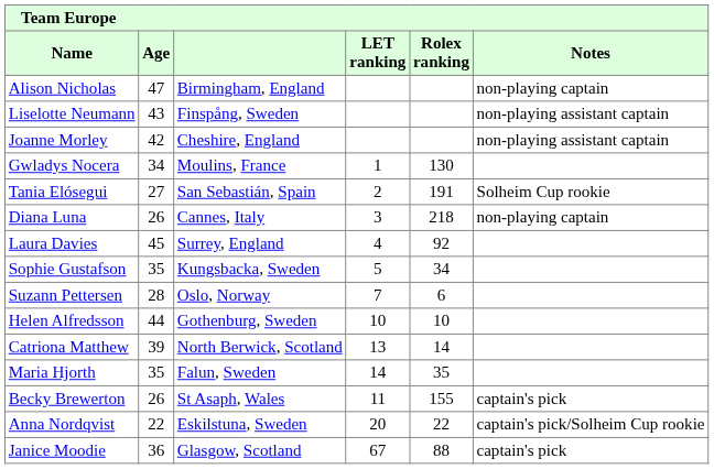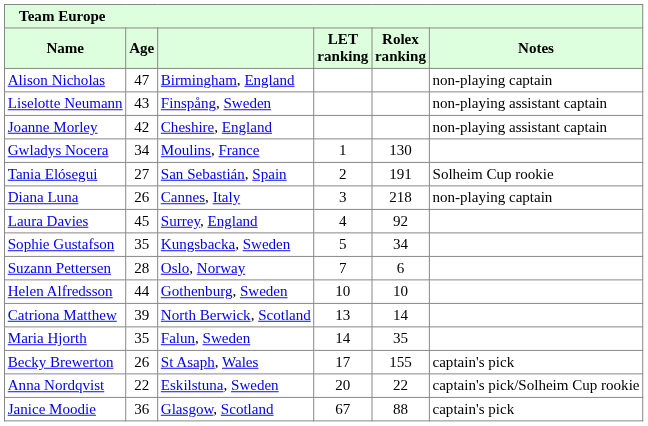Becky Brewerton | LET ranking: 11 -> 17
